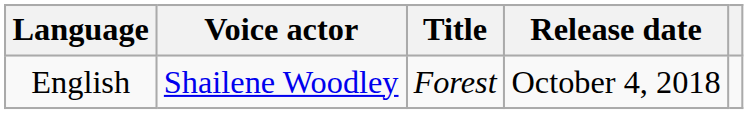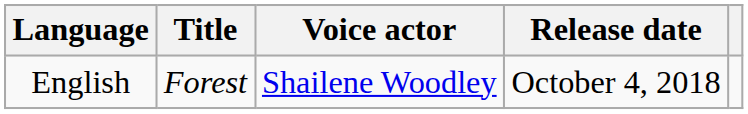columns swapped: Title <-> Voice actor
